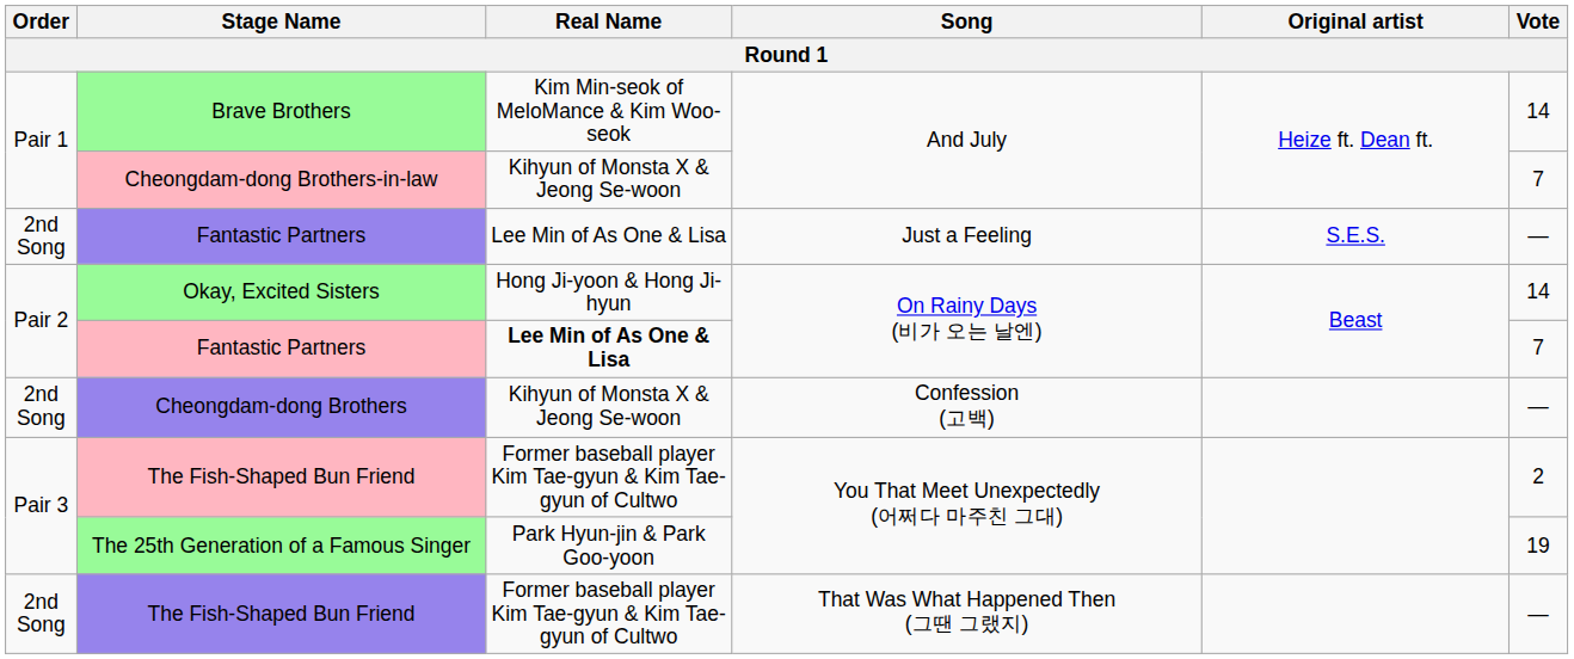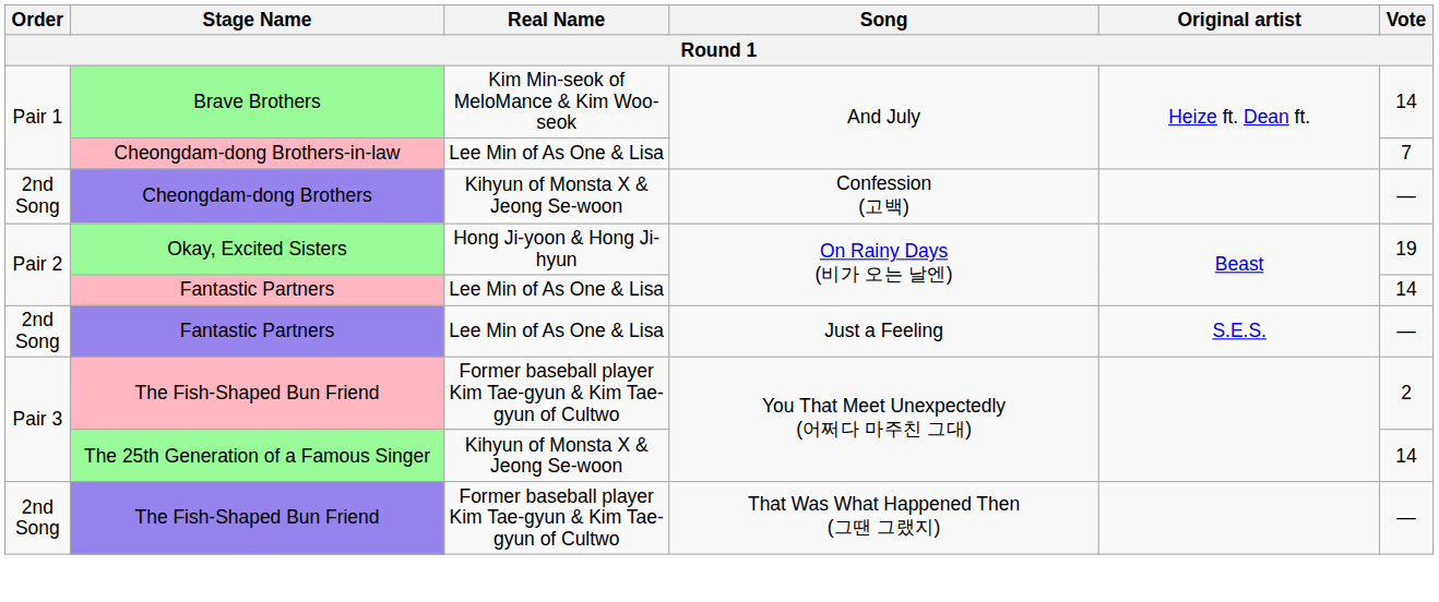Cheongdam-dong Brothers-in-law | Real Name: Kihyun of Monsta X & Jeong Se-woon -> Lee Min of As One & Lisa
rows swapped: Cheongdam-dong Brothers <-> Fantastic Partners / Just a Feeling
Okay, Excited Sisters | Vote: 14 -> 19
Fantastic Partners / On Rainy Days (비가 오는 날엔) | Real Name: bold -> normal
Fantastic Partners / On Rainy Days (비가 오는 날엔) | Vote: 7 -> 14
The 25th Generation of a Famous Singer | Real Name: Park Hyun-jin & Park Goo-yoon -> Kihyun of Monsta X & Jeong Se-woon
The 25th Generation of a Famous Singer | Vote: 19 -> 14
